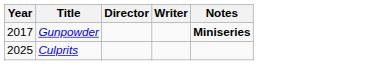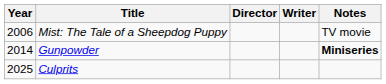+ row: 2006 | Mist: The Tale of a Sheepdog Puppy | TV movie
Gunpowder | Year: 2017 -> 2014
